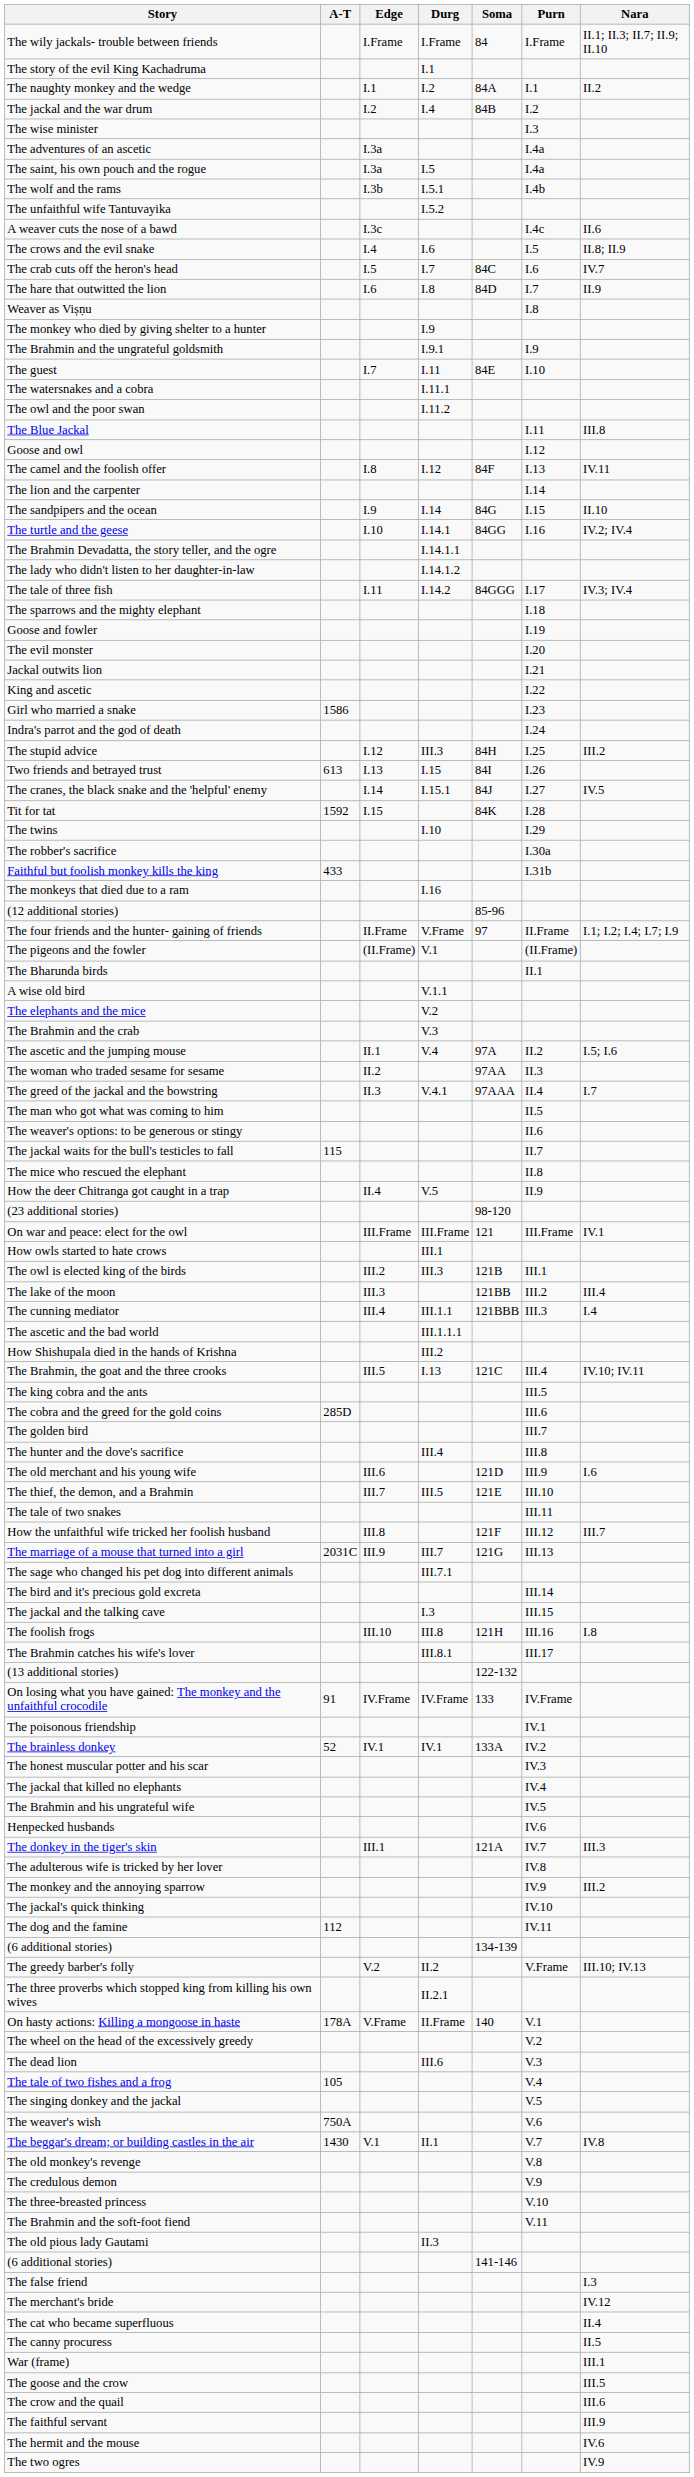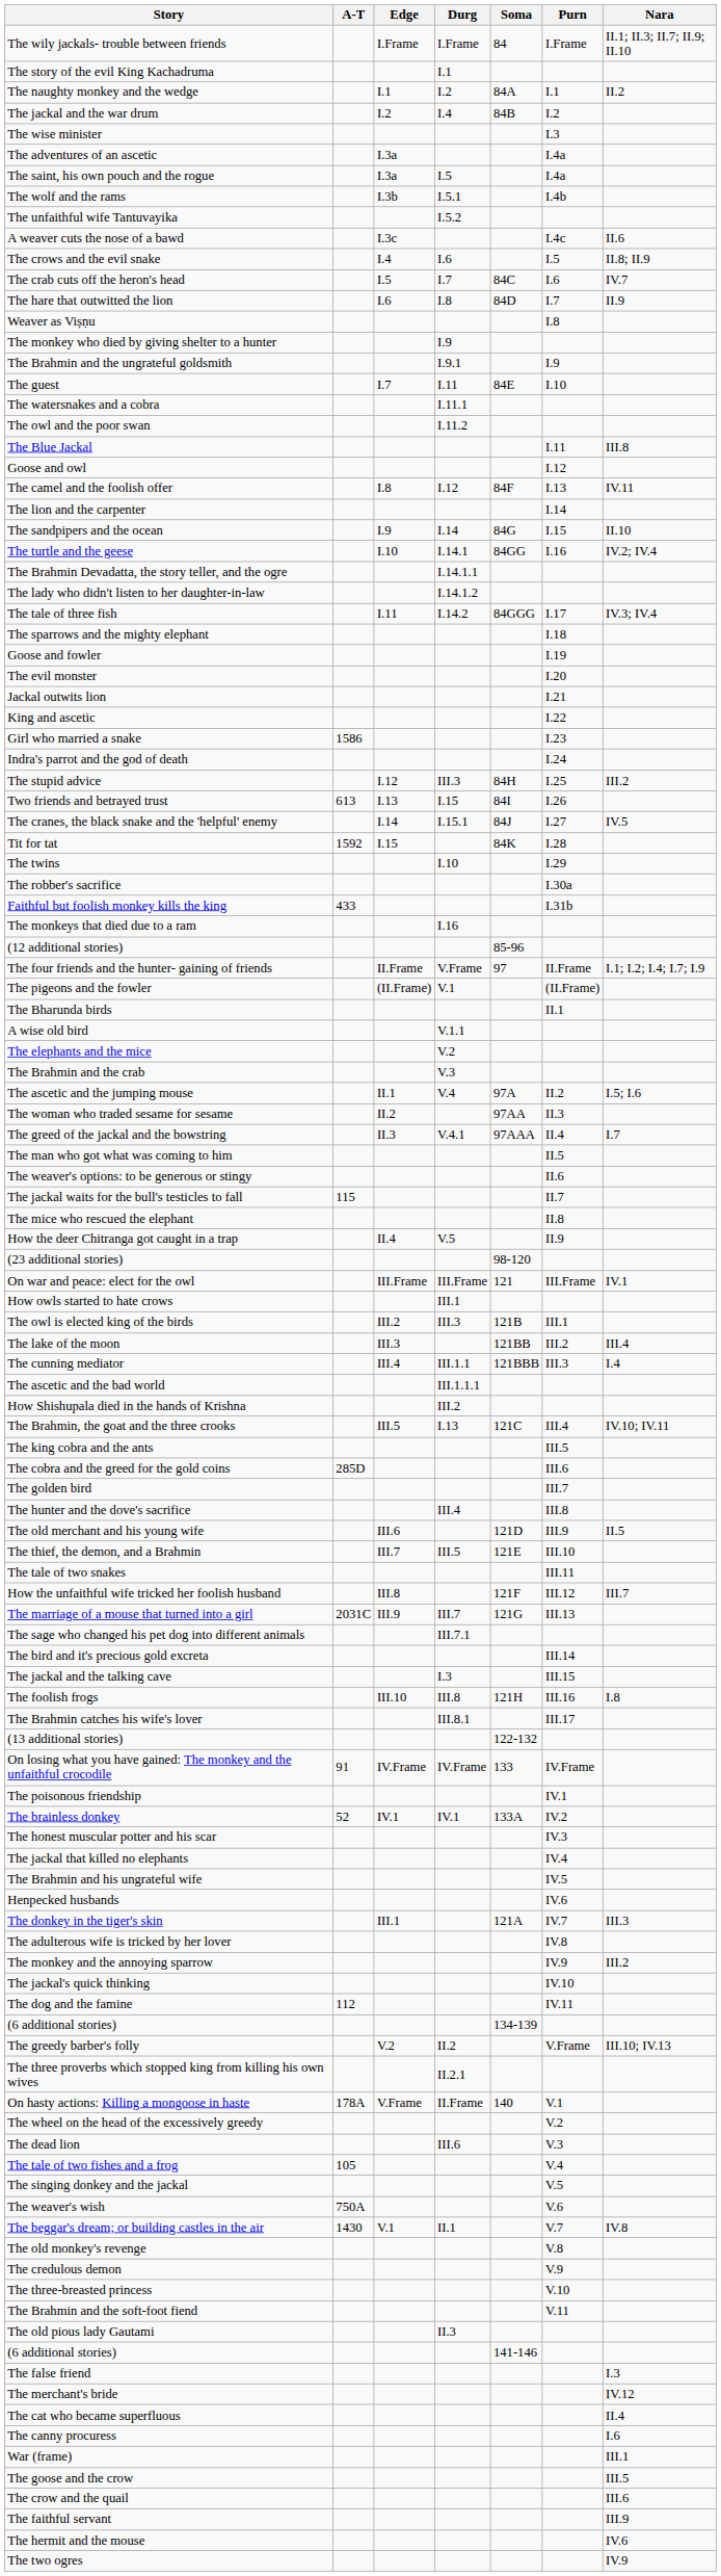The old merchant and his young wife | Nara: I.6 -> II.5
The canny procuress | Nara: II.5 -> I.6
